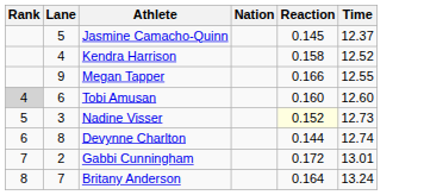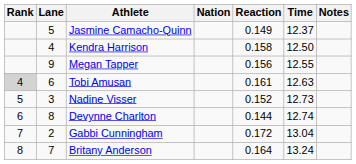+ column: Notes
Jasmine Camacho-Quinn | Reaction: 0.145 -> 0.149
Kendra Harrison | Time: 12.52 -> 12.50
Megan Tapper | Reaction: 0.166 -> 0.156
Tobi Amusan | Reaction: 0.160 -> 0.161
Tobi Amusan | Time: 12.60 -> 12.63
Nadine Visser | Reaction: lightyellow background -> no background
Gabbi Cunningham | Time: 13.01 -> 13.04
